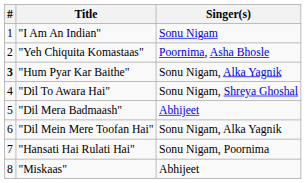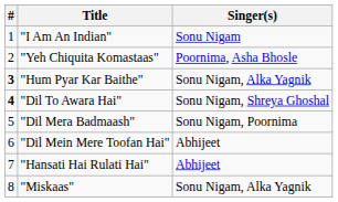"Dil To Awara Hai" | #: normal -> bold
"Dil Mera Badmaash" | Singer(s): Abhijeet -> Sonu Nigam, Poornima
"Dil Mein Mere Toofan Hai" | Singer(s): Sonu Nigam, Alka Yagnik -> Abhijeet
"Hansati Hai Rulati Hai" | Singer(s): Sonu Nigam, Poornima -> Abhijeet
"Miskaas" | Singer(s): Abhijeet -> Sonu Nigam, Alka Yagnik
